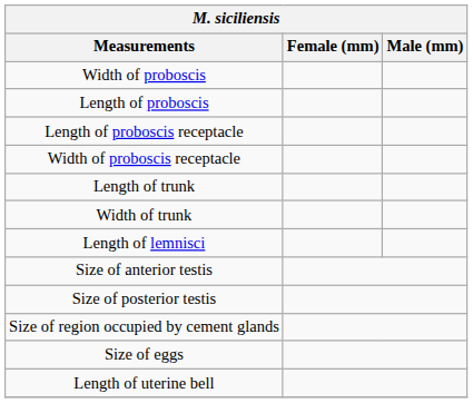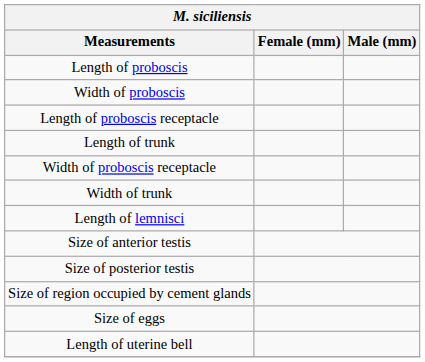rows swapped: Length of proboscis <-> Width of proboscis
rows swapped: Width of proboscis receptacle <-> Length of trunk
